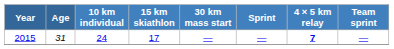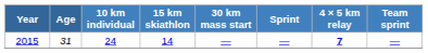2015 | 15 km skiathlon: 17 -> 14
